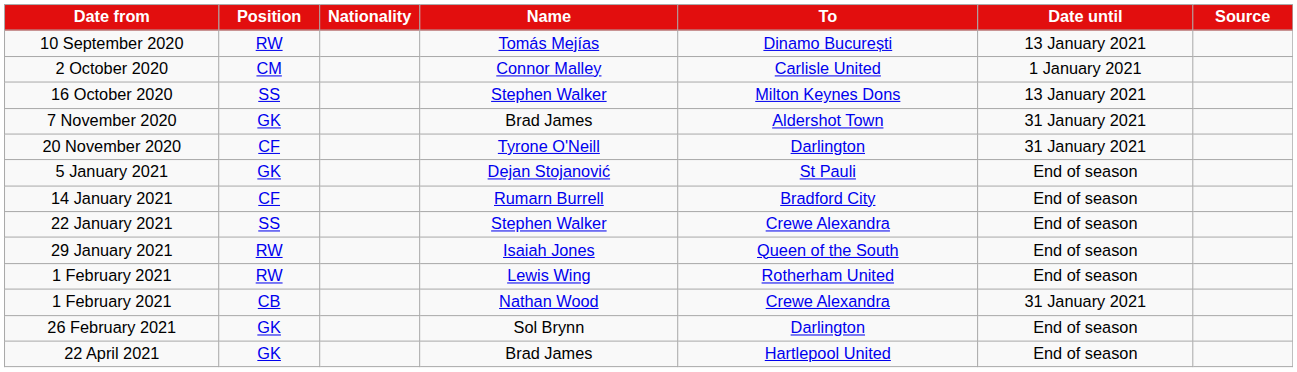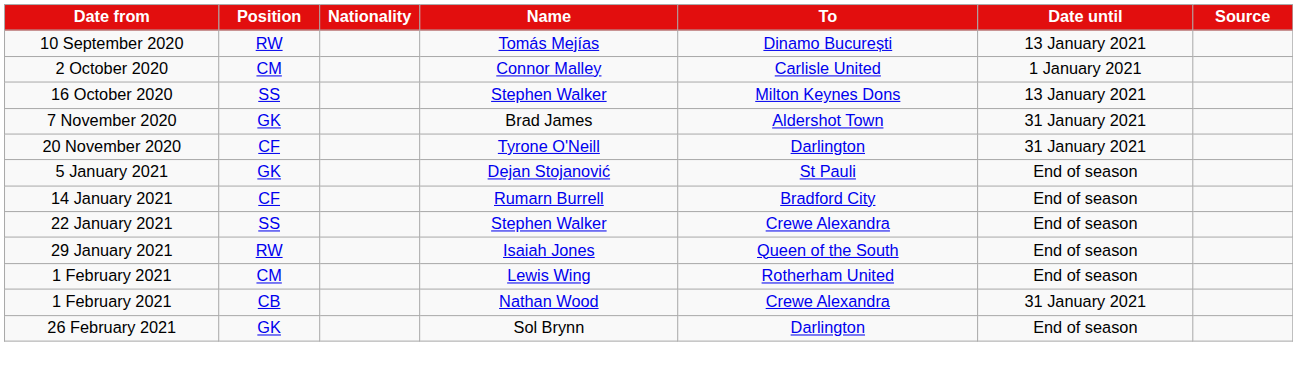1 February 2021 / Lewis Wing | Position: RW -> CM
- row: 22 April 2021 | GK | Brad James | Hartlepool United | End of season
